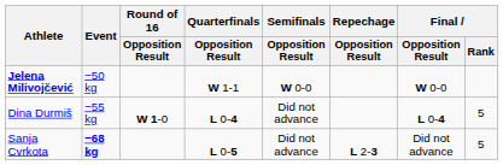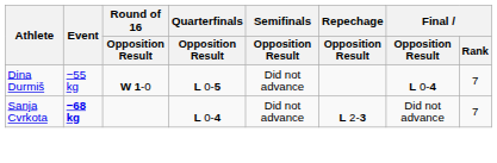- row: Jelena Milivojčević | −50 kg | W 1-1 | W 0-0 | W 0-0
Dina Durmiš | Quarterfinals / Opposition Result: L 0-4 -> L 0-5
Dina Durmiš | Final / Rank: 5 -> 7
Sanja Cvrkota | Quarterfinals / Opposition Result: L 0-5 -> L 0-4
Sanja Cvrkota | Final / Rank: 5 -> 7
